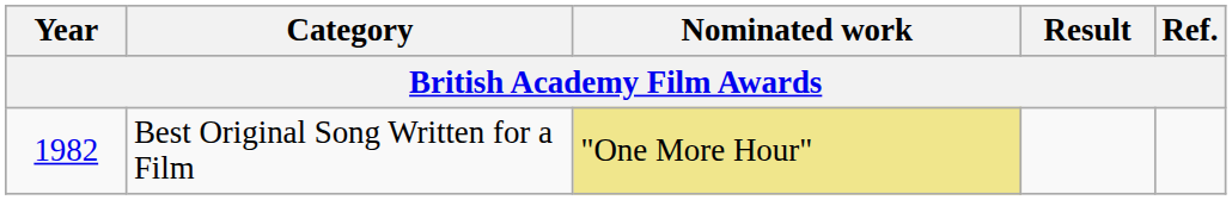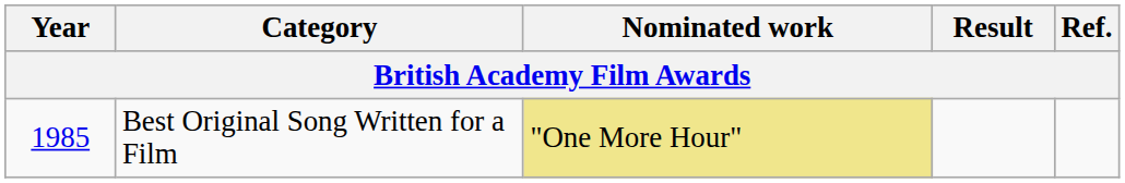Best Original Song Written for a Film | Year: 1982 -> 1985
